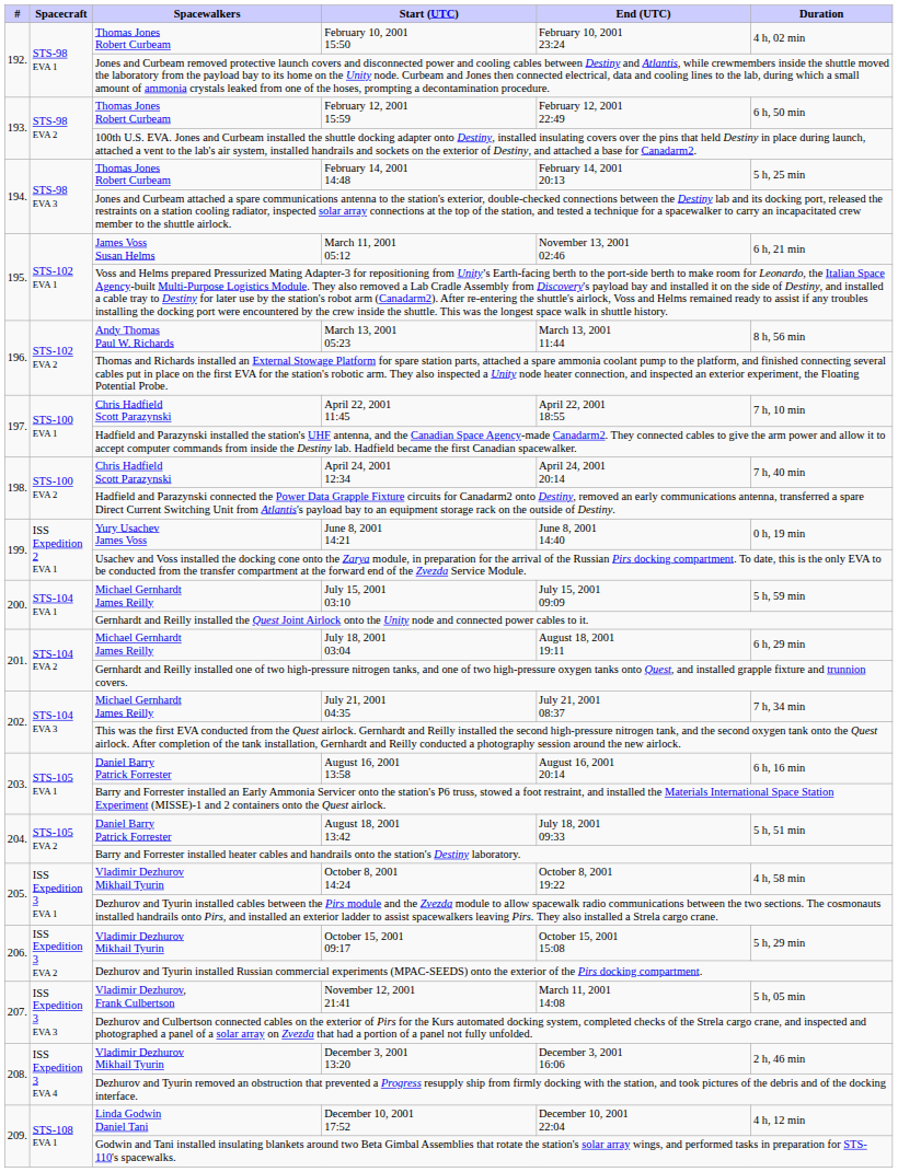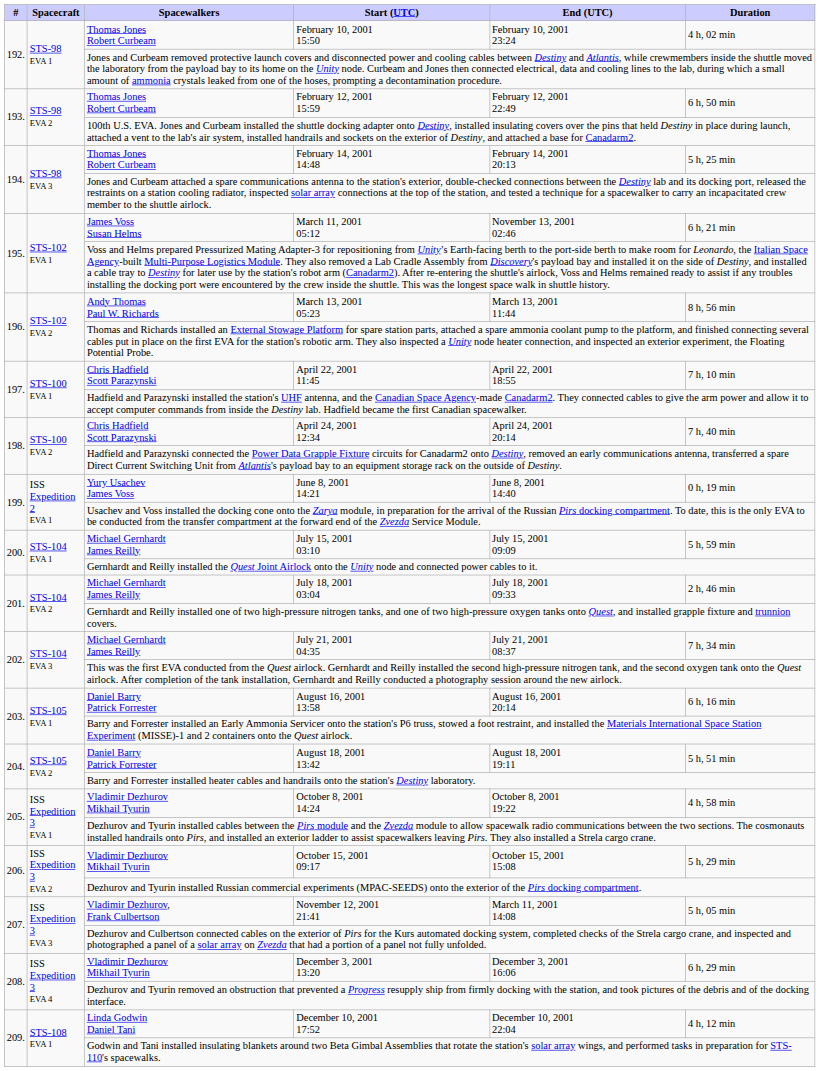July 18, 2001 03:04 | End (UTC): August 18, 2001 19:11 -> July 18, 2001 09:33
July 18, 2001 03:04 | Duration: 6 h, 29 min -> 2 h, 46 min
August 18, 2001 13:42 | End (UTC): July 18, 2001 09:33 -> August 18, 2001 19:11
December 3, 2001 13:20 | Duration: 2 h, 46 min -> 6 h, 29 min
